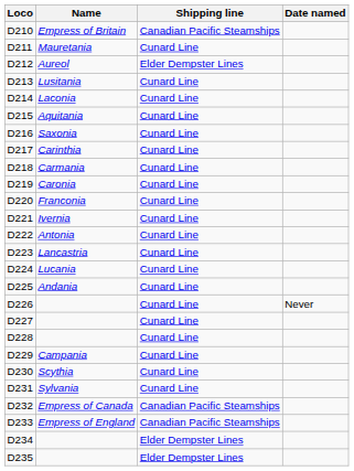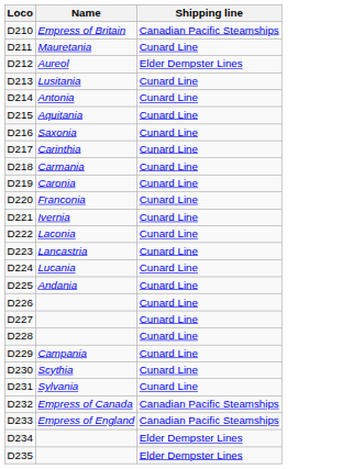- column: Date named | Never
D214 | Name: Laconia -> Antonia
D222 | Name: Antonia -> Laconia
